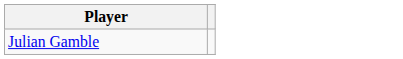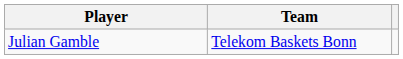+ column: Team | Telekom Baskets Bonn
